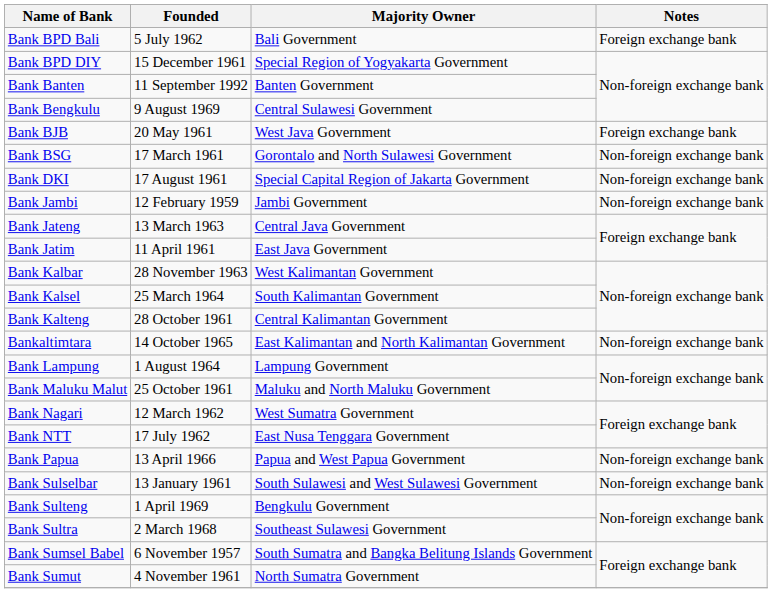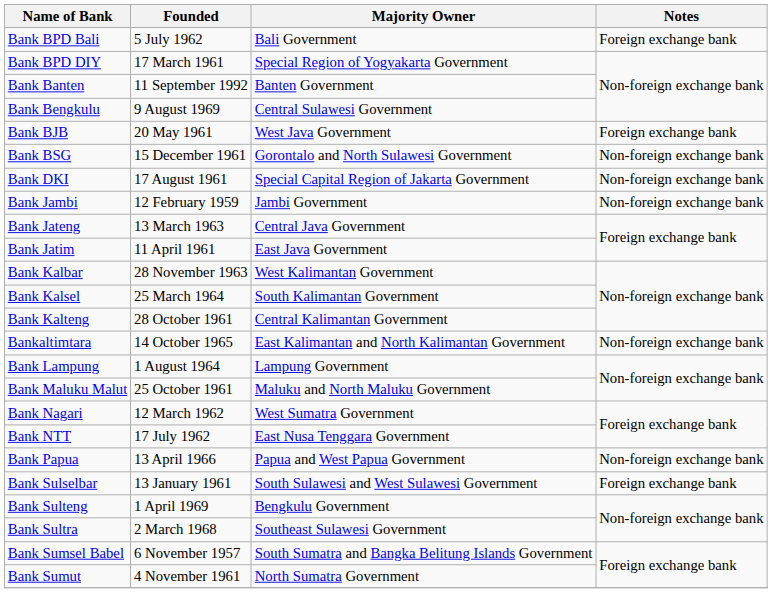Bank BPD DIY | Founded: 15 December 1961 -> 17 March 1961
Bank BSG | Founded: 17 March 1961 -> 15 December 1961
Bank Sulselbar | Notes: Non-foreign exchange bank -> Foreign exchange bank
